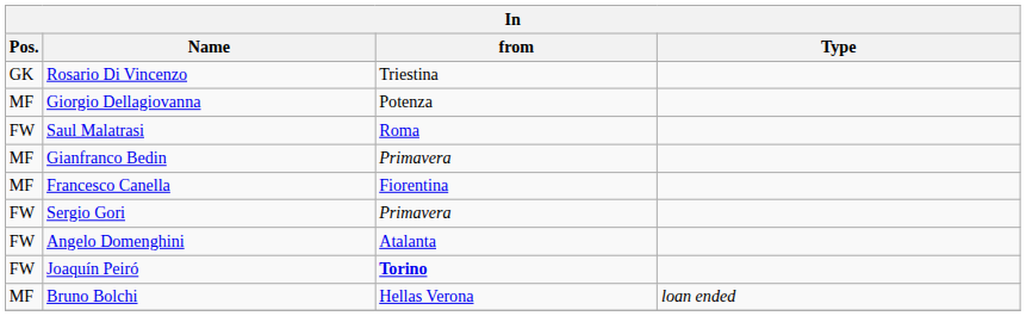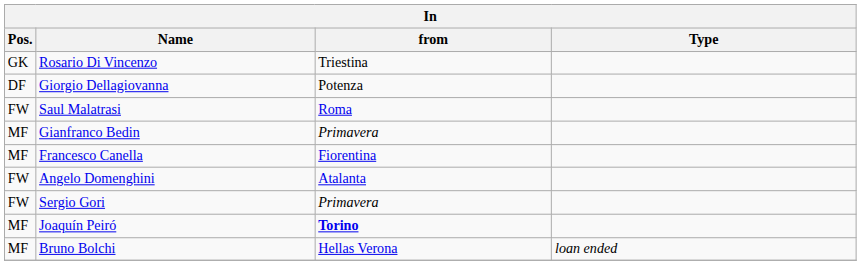Giorgio Dellagiovanna | Pos.: MF -> DF
rows swapped: Angelo Domenghini <-> Sergio Gori
Joaquín Peiró | Pos.: FW -> MF
